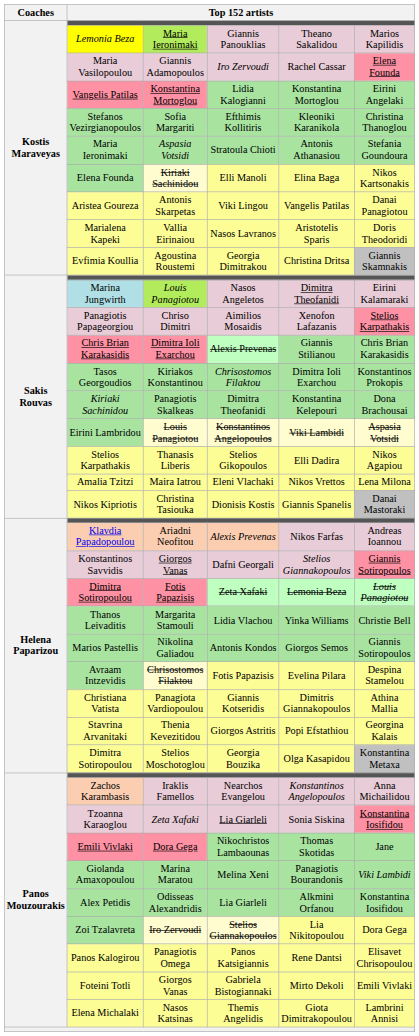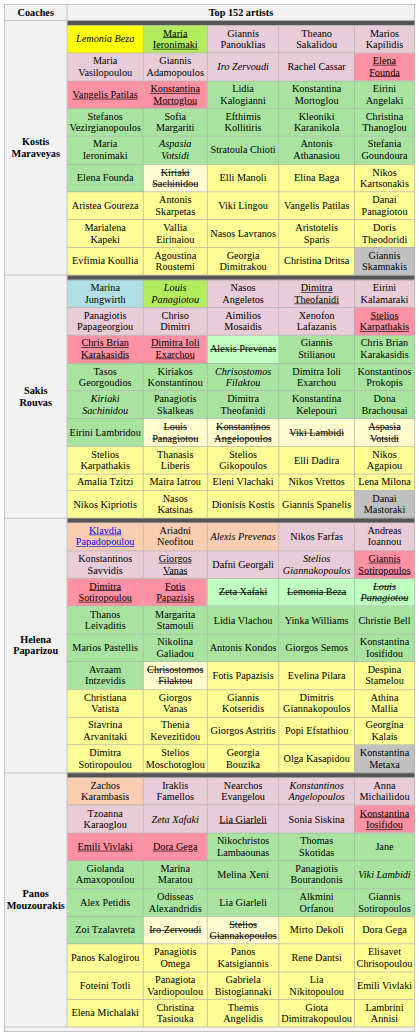Nikos Kipriotis | column 3: Christina Tasiouka -> Nasos Katsinas
Marios Pastellis | column 6: Giannis Sotiropoulos -> Konstantina Iosifidou
Christiana Vatista | column 3: Panagiota Vardiopoulou -> Giorgos Vanas
Alex Petidis | column 6: Konstantina Iosifidou -> Giannis Sotiropoulos
Zoi Tzalavreta | column 5: Lia Nikitopoulou -> Mirto Dekoli
Foteini Totli | column 3: Giorgos Vanas -> Panagiota Vardiopoulou
Foteini Totli | column 5: Mirto Dekoli -> Lia Nikitopoulou
Elena Michalaki | column 3: Nasos Katsinas -> Christina Tasiouka
